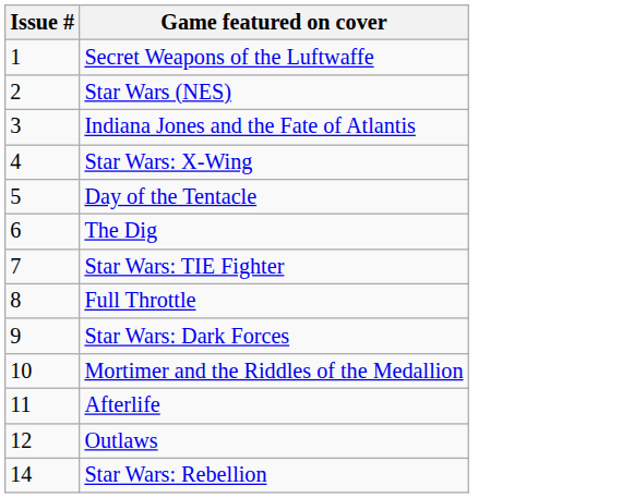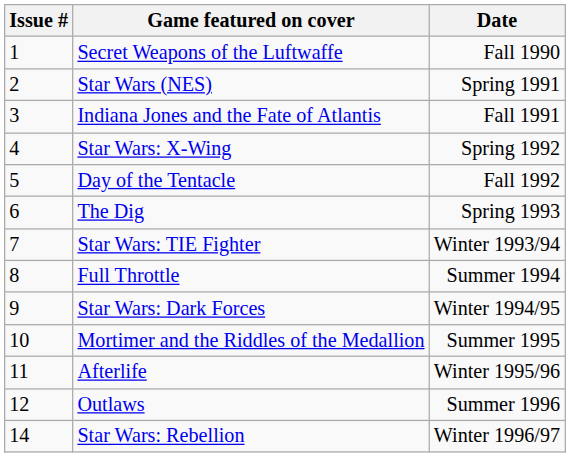+ column: Date | Fall 1990 | Spring 1991 | Fall 1991 | Spring 1992 | Fall 1992 | Spring 1993 | Winter 1993/94 | Summer 1994 | Winter 1994/95 | Summer 1995 | Winter 1995/96 | Summer 1996 | Winter 1996/97
